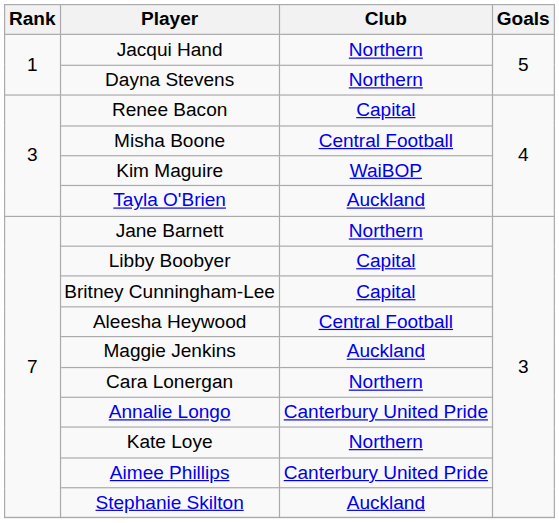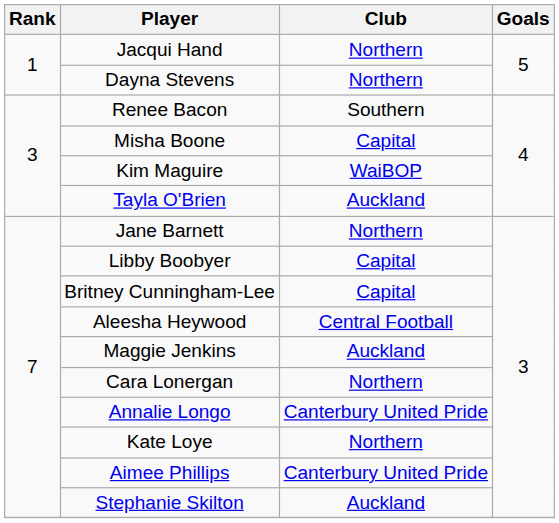Renee Bacon | Club: Capital -> Southern
Misha Boone | Club: Central Football -> Capital
